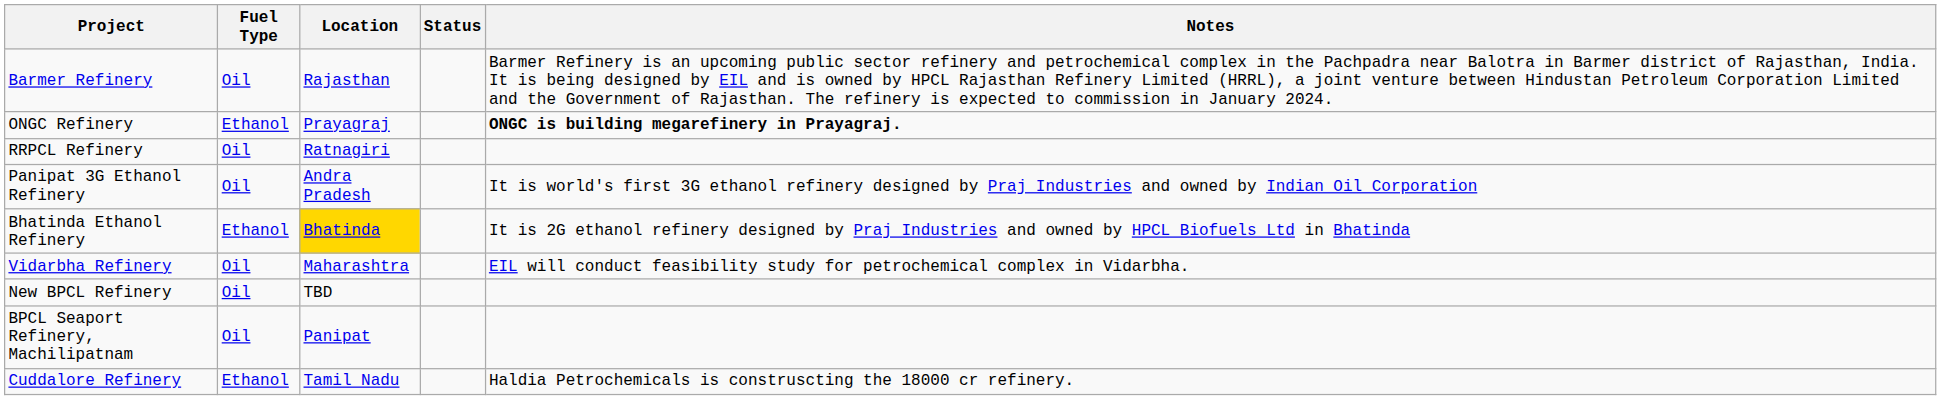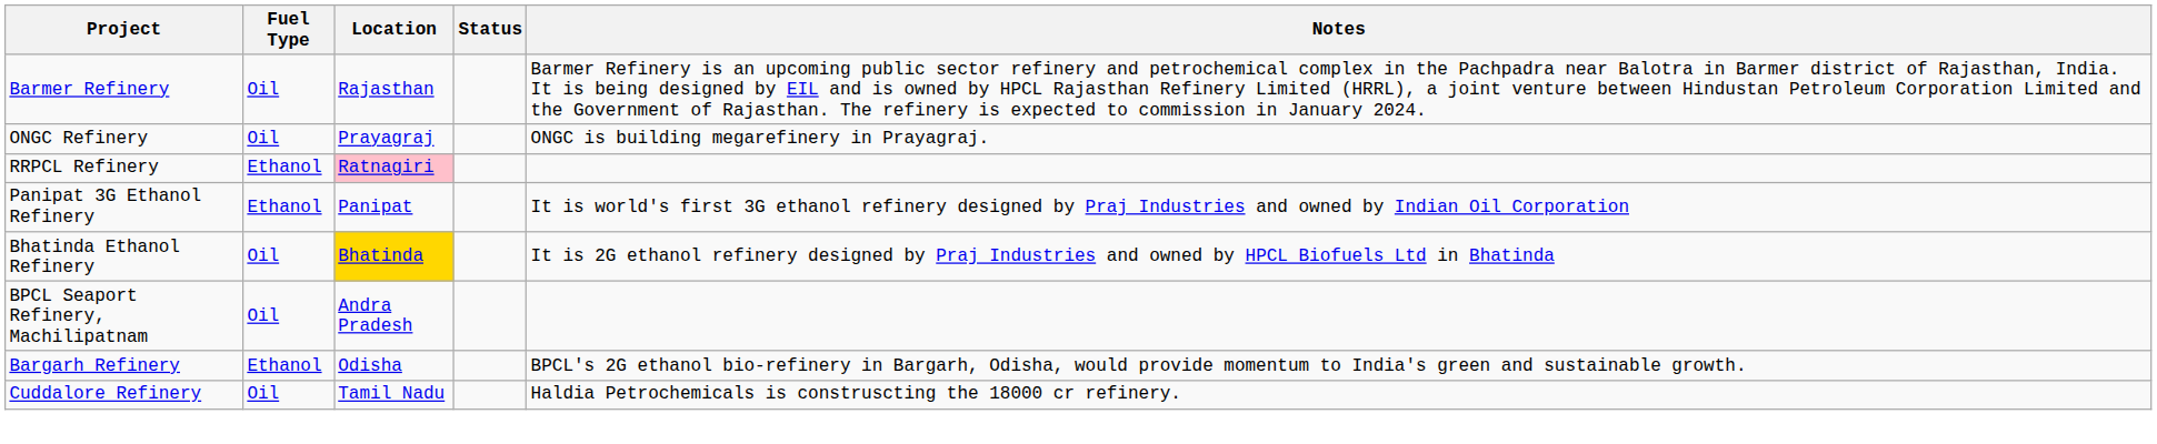ONGC Refinery | Fuel Type: Ethanol -> Oil
ONGC Refinery | Notes: bold -> normal
RRPCL Refinery | Fuel Type: Oil -> Ethanol
RRPCL Refinery | Location: no background -> pink background
Panipat 3G Ethanol Refinery | Fuel Type: Oil -> Ethanol
Panipat 3G Ethanol Refinery | Location: Andra Pradesh -> Panipat
Bhatinda Ethanol Refinery | Fuel Type: Ethanol -> Oil
- row: Vidarbha Refinery | Oil | Maharashtra | EIL will conduct feasibility study for petrochemical complex in Vidarbha.
- row: New BPCL Refinery | Oil | TBD
BPCL Seaport Refinery, Machilipatnam | Location: Panipat -> Andra Pradesh
+ row: Bargarh Refinery | Ethanol | Odisha | BPCL's 2G ethanol bio-refinery in Bargarh, Odisha, would provide momentum to India's green and sustainable growth.
Cuddalore Refinery | Fuel Type: Ethanol -> Oil
